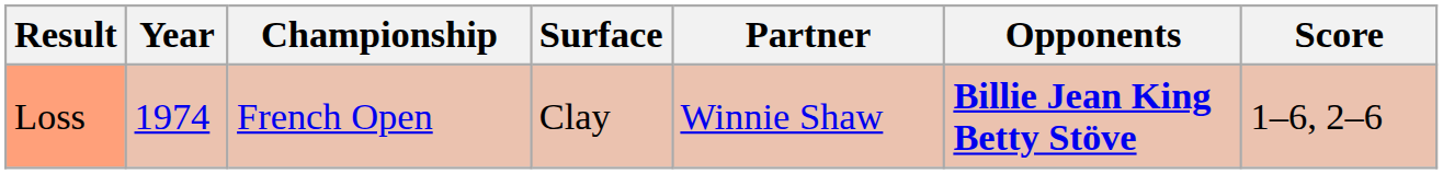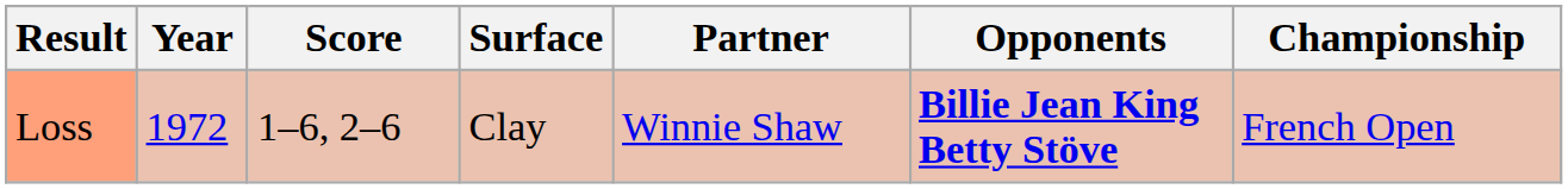columns swapped: Championship <-> Score
Loss | Year: 1974 -> 1972
